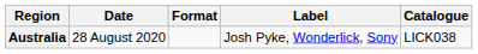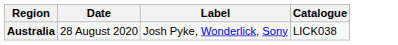- column: Format
